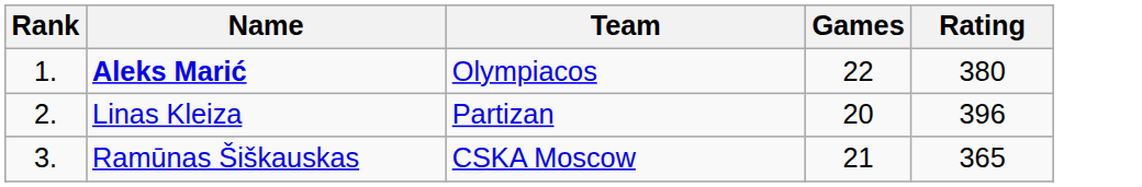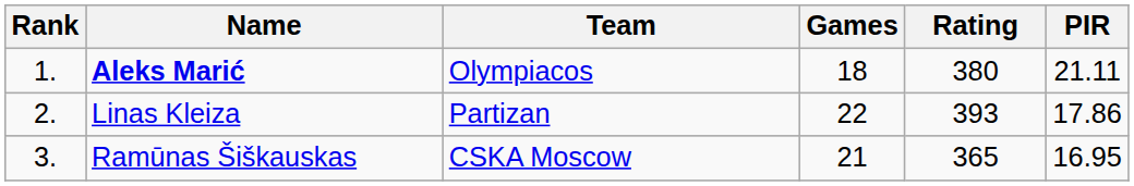+ column: PIR | 21.11 | 17.86 | 16.95
Aleks Marić | Games: 22 -> 18
Linas Kleiza | Games: 20 -> 22
Linas Kleiza | Rating: 396 -> 393
